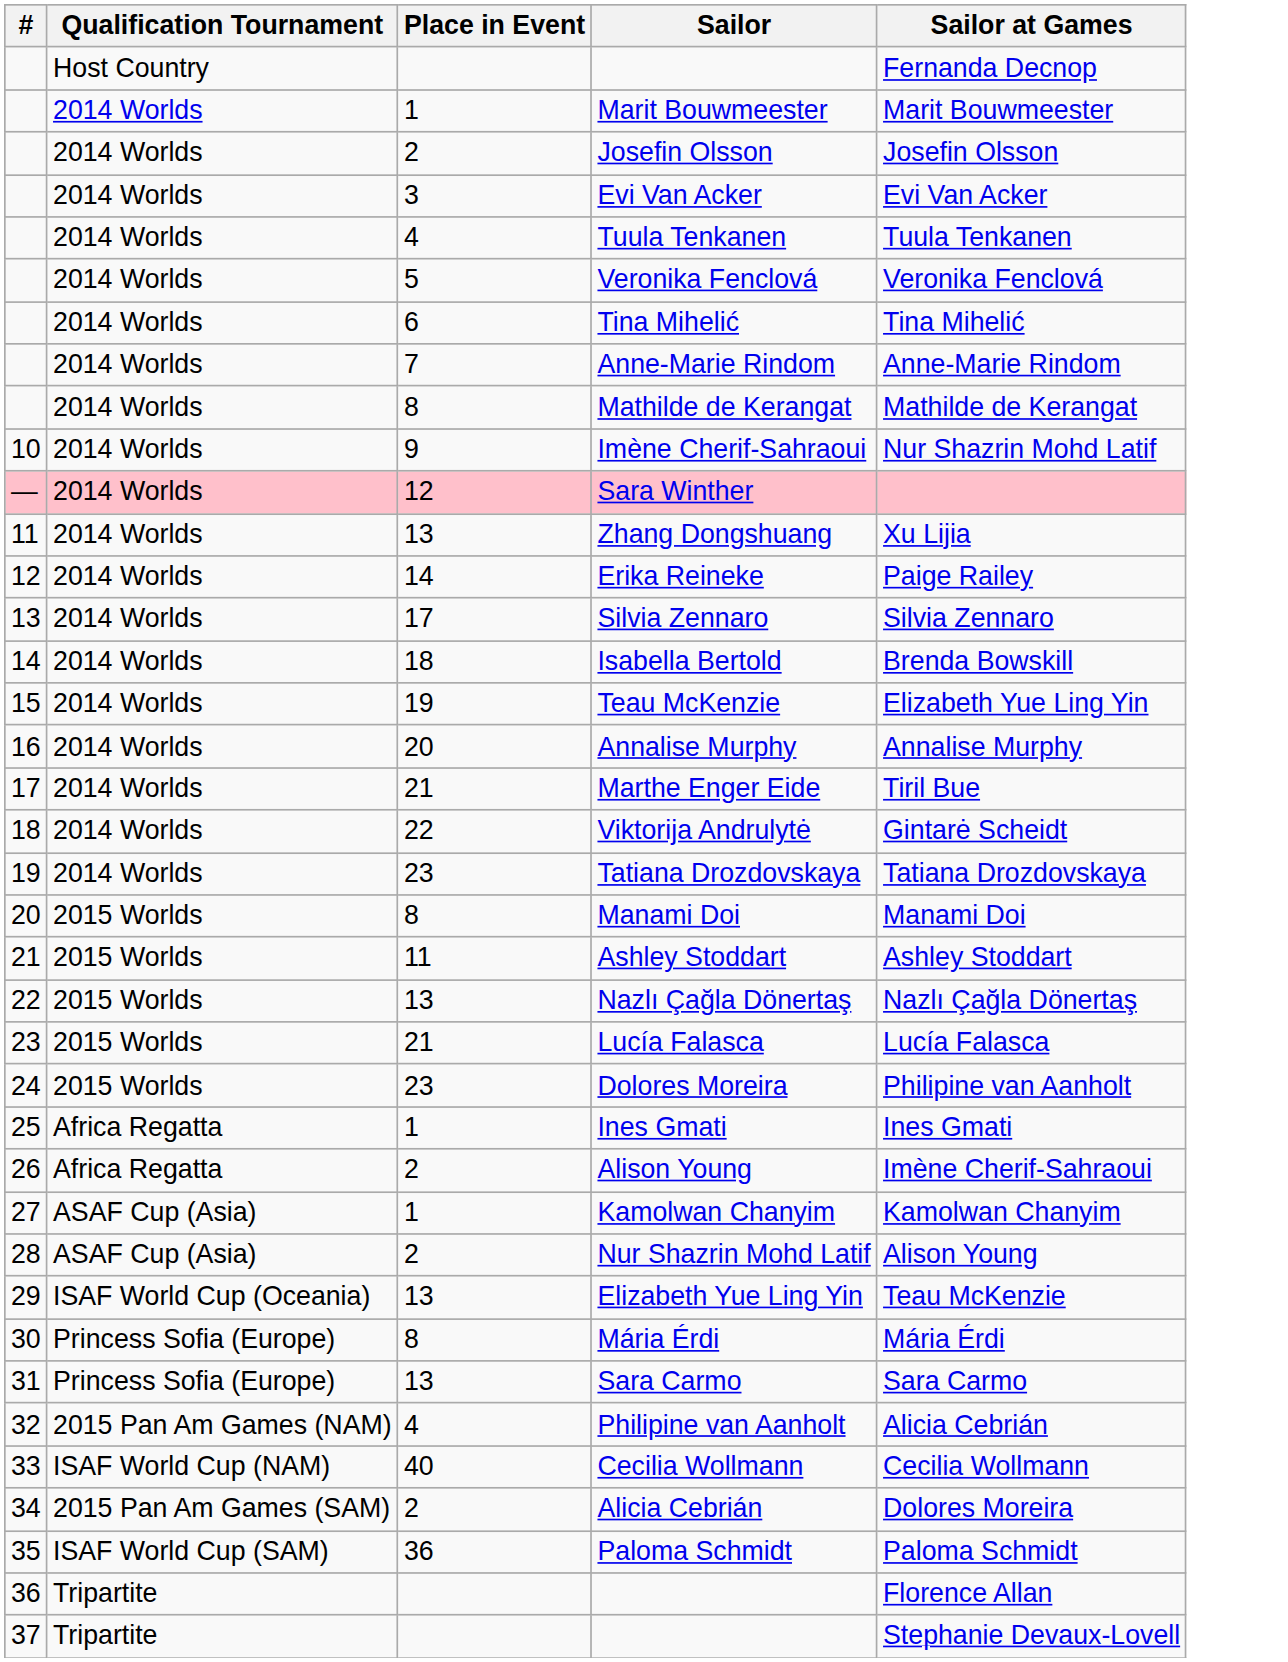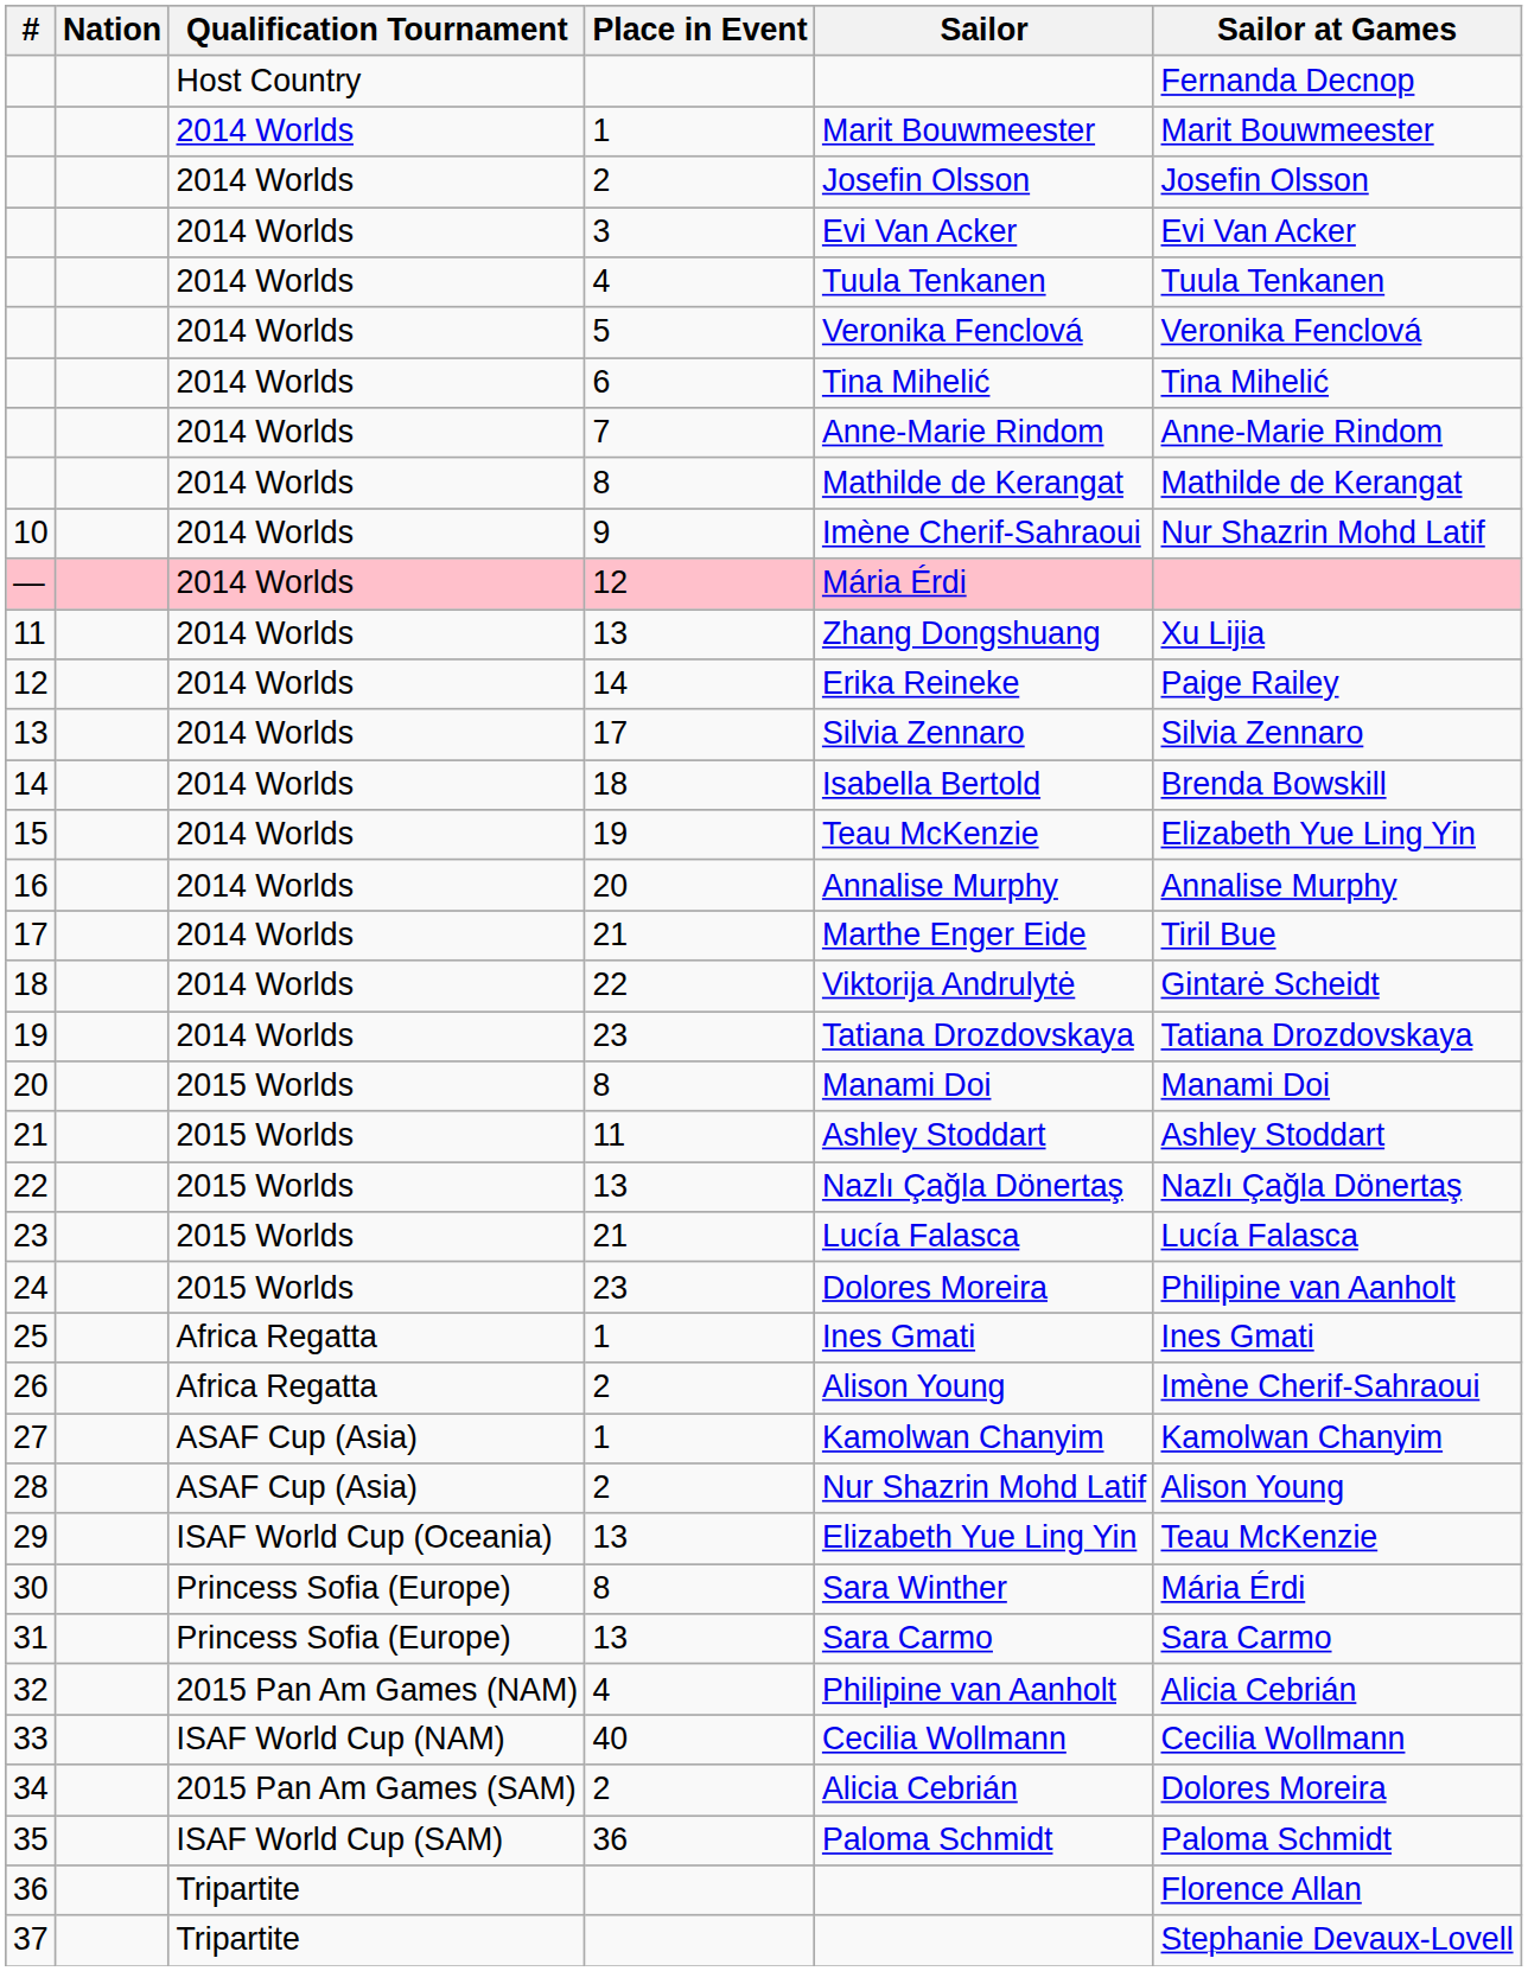+ column: Nation
— | Sailor: Sara Winther -> Mária Érdi
30 | Sailor: Mária Érdi -> Sara Winther
